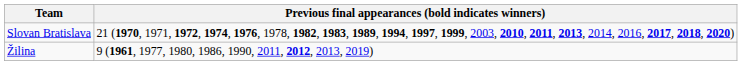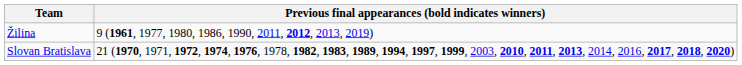rows swapped: Žilina <-> Slovan Bratislava
